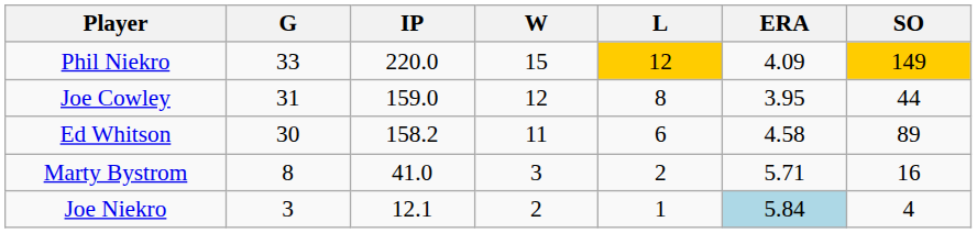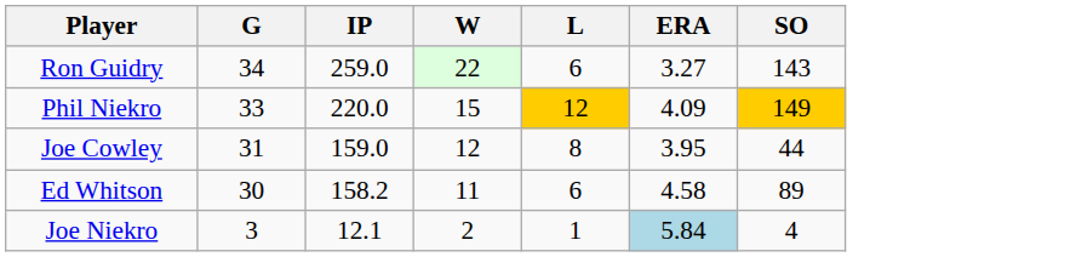+ row: Ron Guidry | 34 | 259.0 | 22 | 6 | 3.27 | 143
- row: Marty Bystrom | 8 | 41.0 | 3 | 2 | 5.71 | 16
